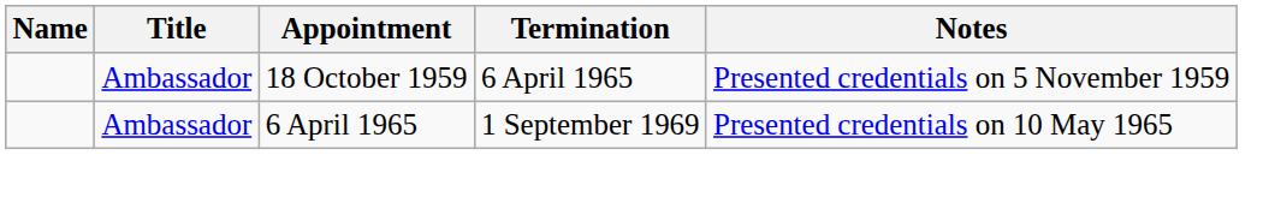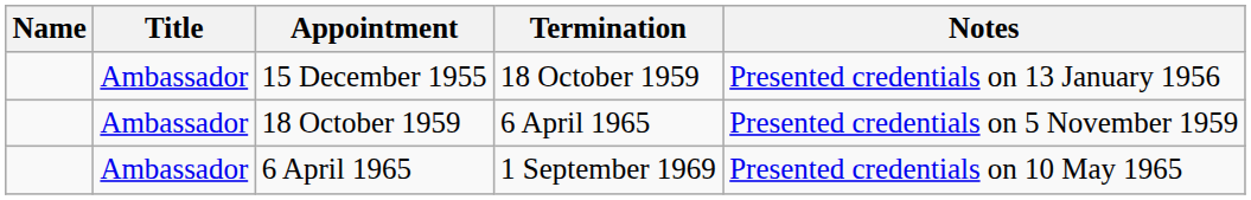+ row: Ambassador | 15 December 1955 | 18 October 1959 | Presented credentials on 13 January 1956
